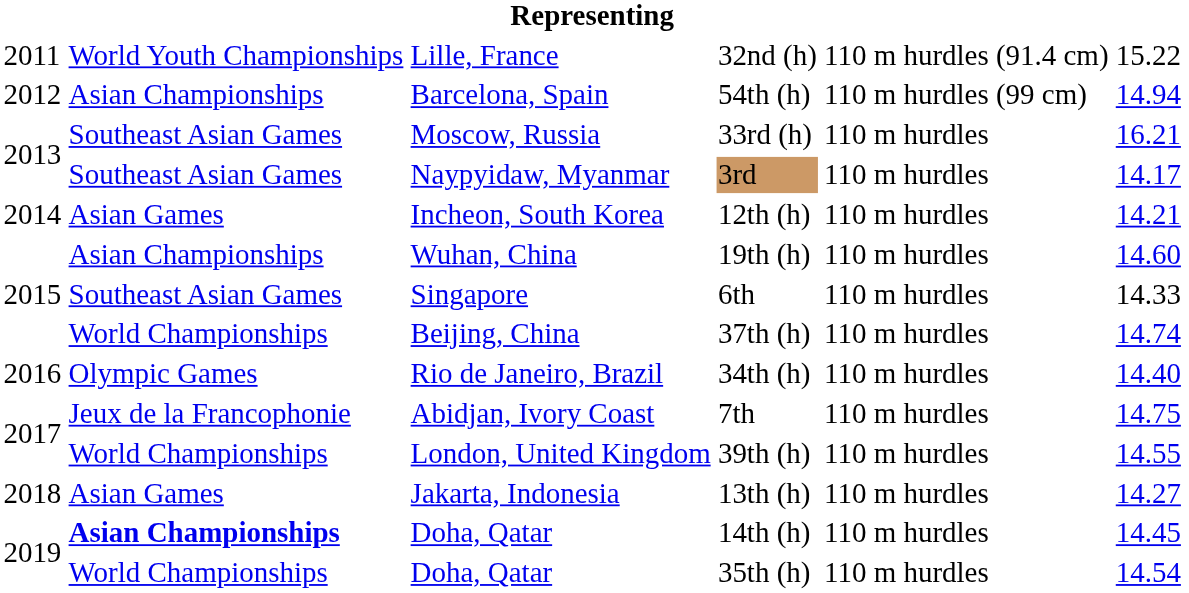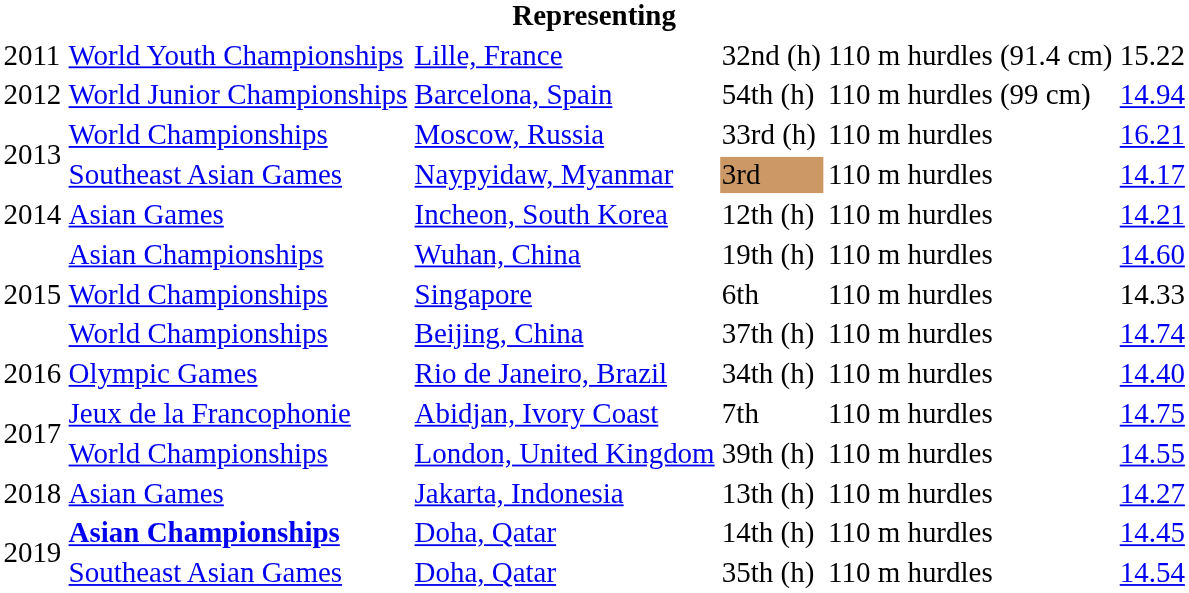54th (h) | column 2: Asian Championships -> World Junior Championships
33rd (h) | column 2: Southeast Asian Games -> World Championships
6th | column 2: Southeast Asian Games -> World Championships
35th (h) | column 2: World Championships -> Southeast Asian Games
